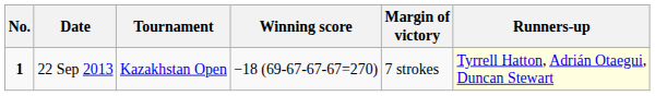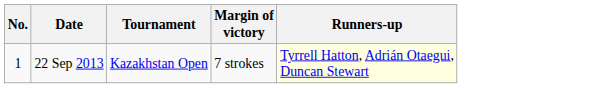- column: Winning score | −18 (69-67-67-67=270)
22 Sep 2013 | No.: bold -> normal
